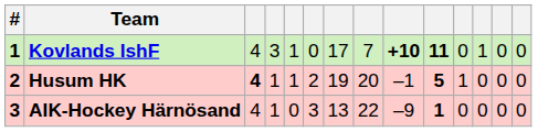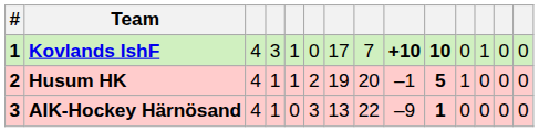Kovlands IshF | column 10: 11 -> 10
Husum HK | column 3: bold -> normal
